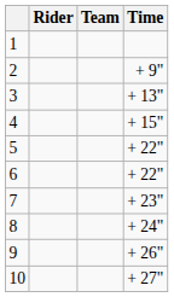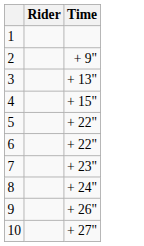- column: Team
